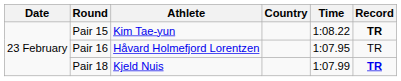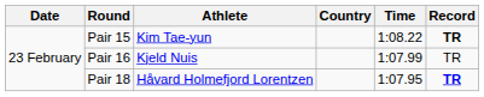Pair 16 | Athlete: Håvard Holmefjord Lorentzen -> Kjeld Nuis
Pair 16 | Time: 1:07.95 -> 1:07.99
Pair 18 | Athlete: Kjeld Nuis -> Håvard Holmefjord Lorentzen
Pair 18 | Time: 1:07.99 -> 1:07.95
